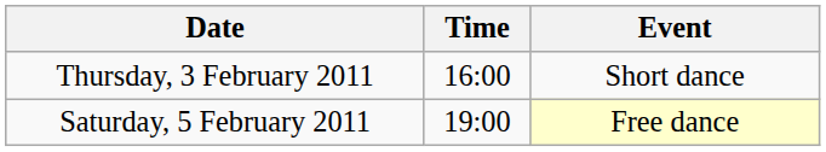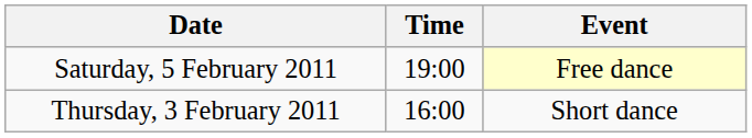rows swapped: Thursday, 3 February 2011 <-> Saturday, 5 February 2011
